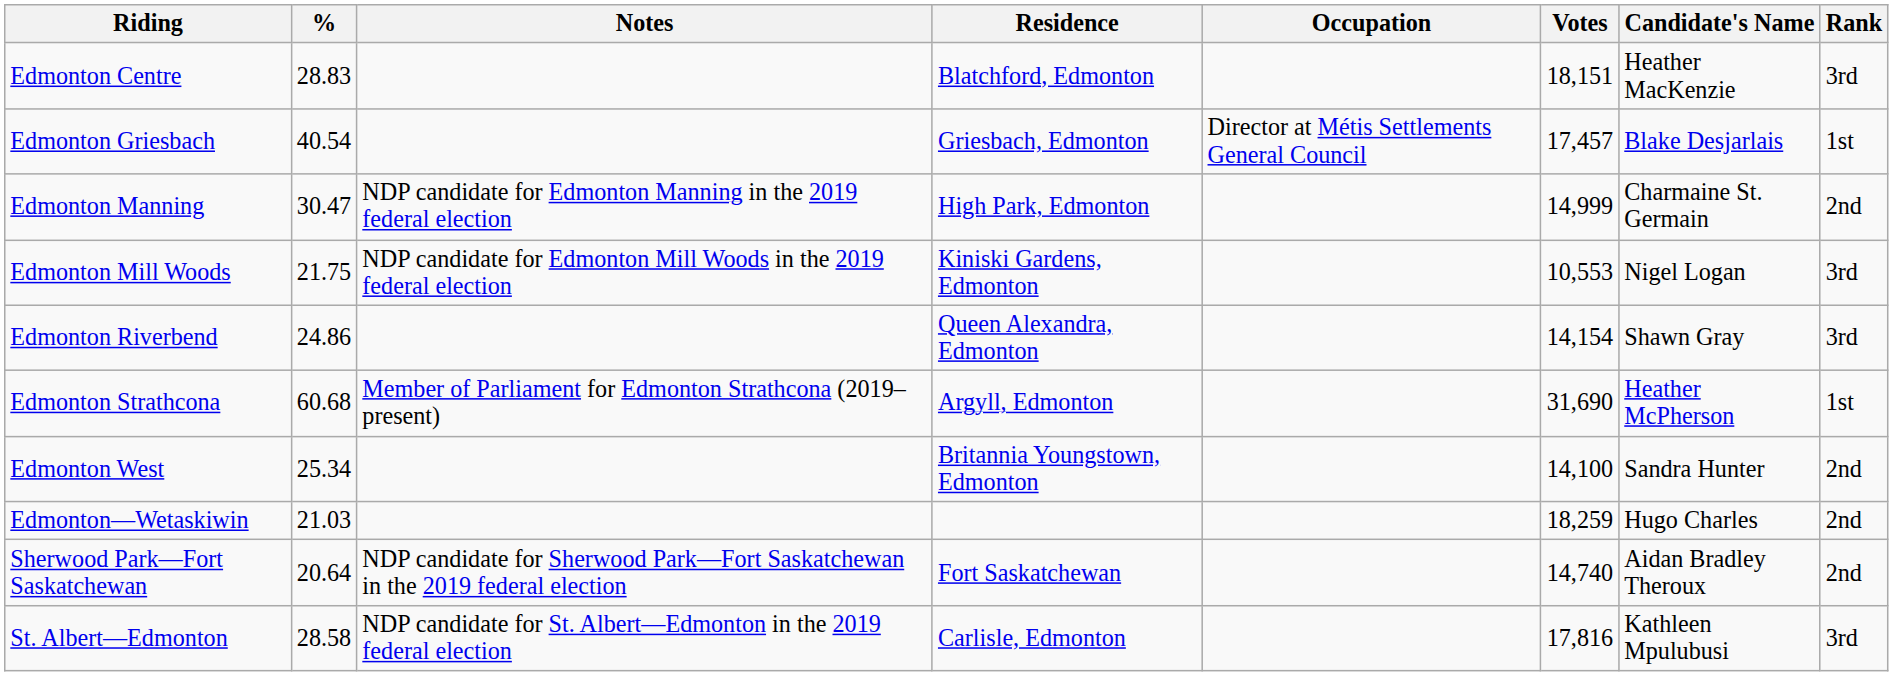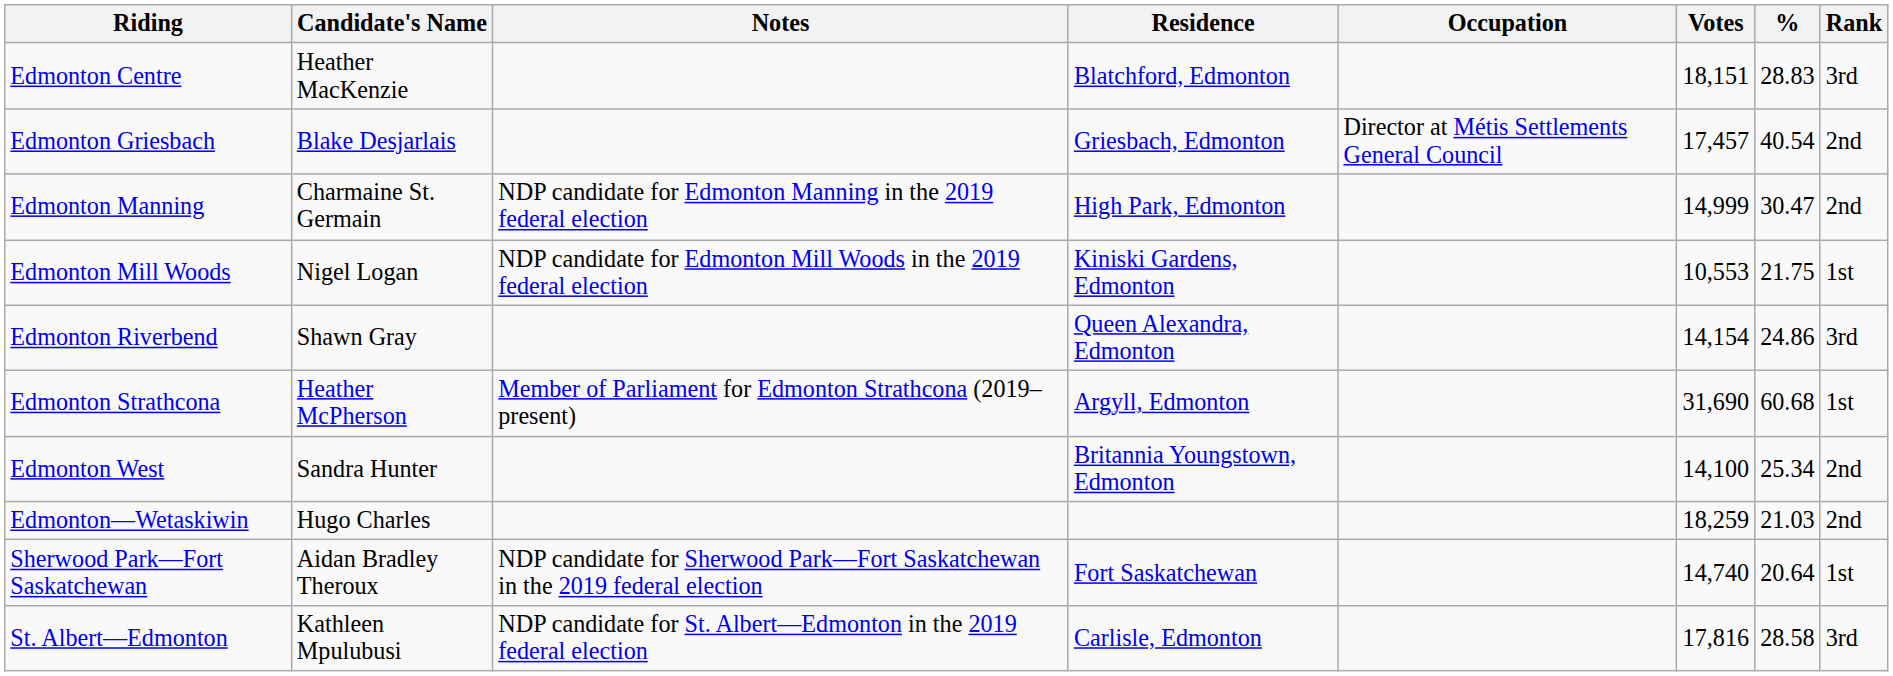columns swapped: Candidate's Name <-> %
Edmonton Griesbach | Rank: 1st -> 2nd
Edmonton Mill Woods | Rank: 3rd -> 1st
Sherwood Park—Fort Saskatchewan | Rank: 2nd -> 1st
